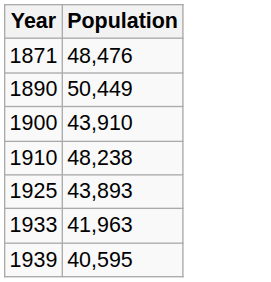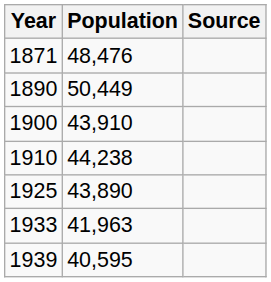+ column: Source
1910 | Population: 48,238 -> 44,238
1925 | Population: 43,893 -> 43,890
